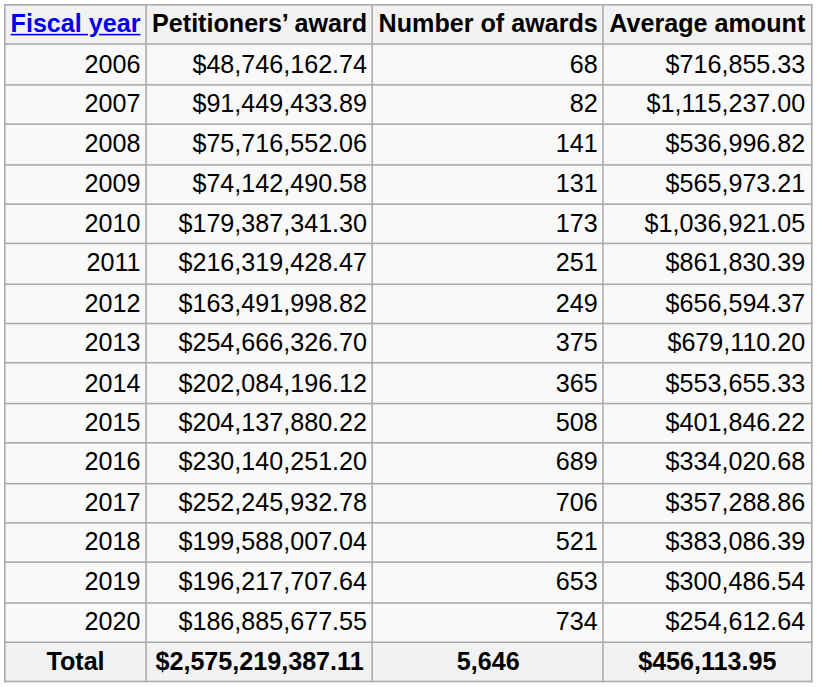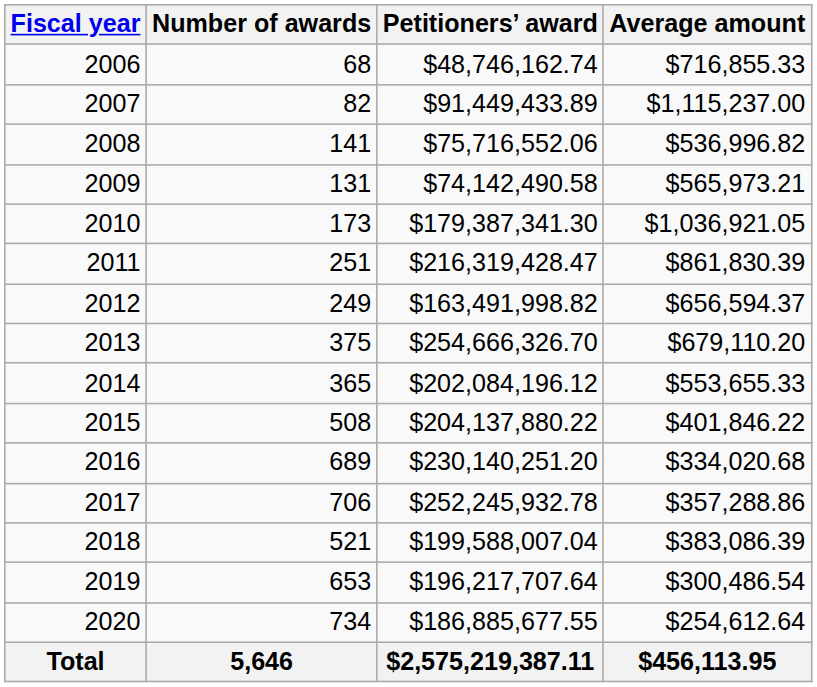columns swapped: Number of awards <-> Petitioners’ award
